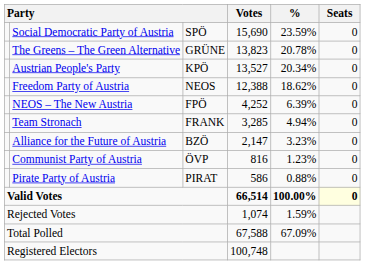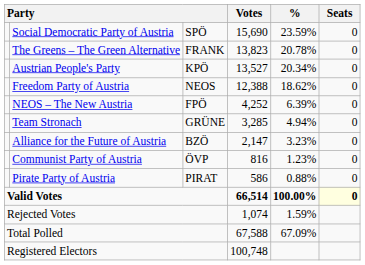The Greens – The Green Alternative | column 3: GRÜNE -> FRANK
Team Stronach | column 3: FRANK -> GRÜNE
